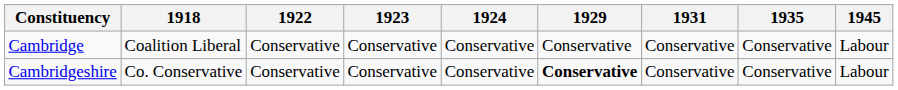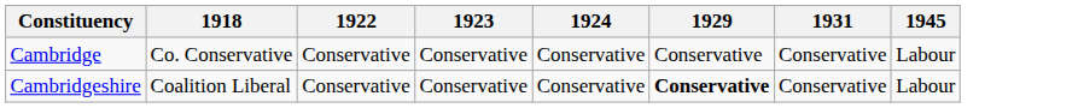- column: 1935 | Conservative | Conservative
Cambridge | 1918: Coalition Liberal -> Co. Conservative
Cambridgeshire | 1918: Co. Conservative -> Coalition Liberal
